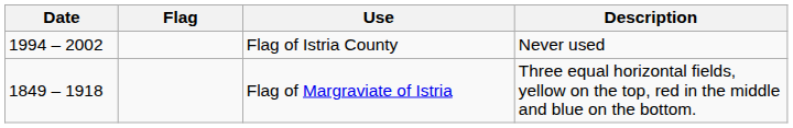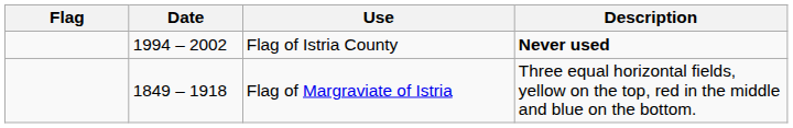columns swapped: Flag <-> Date
Flag of Istria County | Description: normal -> bold
